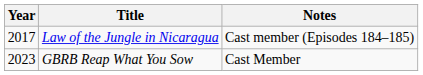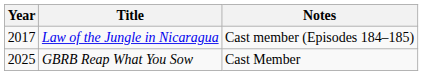GBRB Reap What You Sow | Year: 2023 -> 2025
